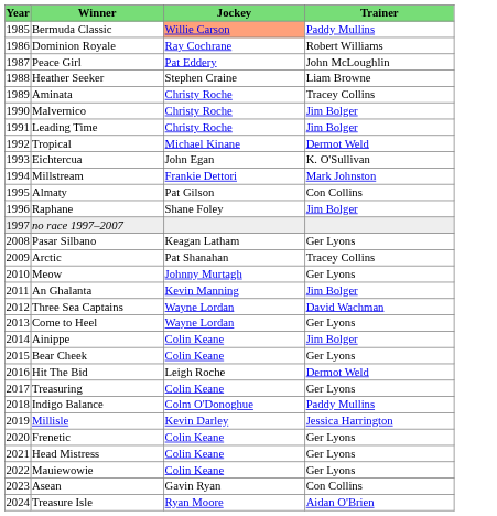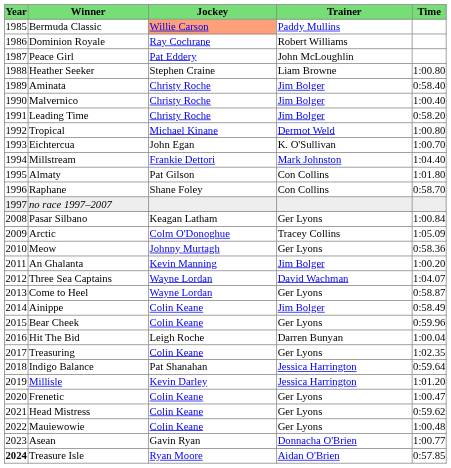+ column: Time | 1:00.80 | 0:58.40 | 1:00.40 | 0:58.20 | 1:00.80 | 1:00.70 | 1:04.40 | 1:01.80 | 0:58.70 | 1:00.84 | 1:05.09 | 0:58.36 | 1:00.20 | 1:04.07 | 0:58.87 | 0:58.49 | 0:59.96 | 1:00.04 | 1:02.35 | 0:59.64 | 1:01.20 | 1:00.47 | 0:59.62 | 1:00.48 | 1:00.77 | 0:57.85
Aminata | Trainer: Tracey Collins -> Jim Bolger
Raphane | Trainer: Jim Bolger -> Con Collins
Arctic | Jockey: Pat Shanahan -> Colm O'Donoghue
Hit The Bid | Trainer: Dermot Weld -> Darren Bunyan
Indigo Balance | Jockey: Colm O'Donoghue -> Pat Shanahan
Indigo Balance | Trainer: Paddy Mullins -> Jessica Harrington
Asean | Trainer: Con Collins -> Donnacha O'Brien
Treasure Isle | Year: normal -> bold
